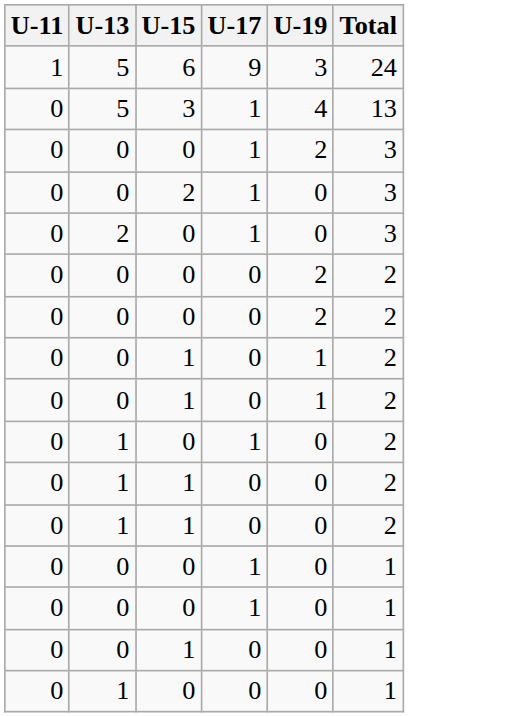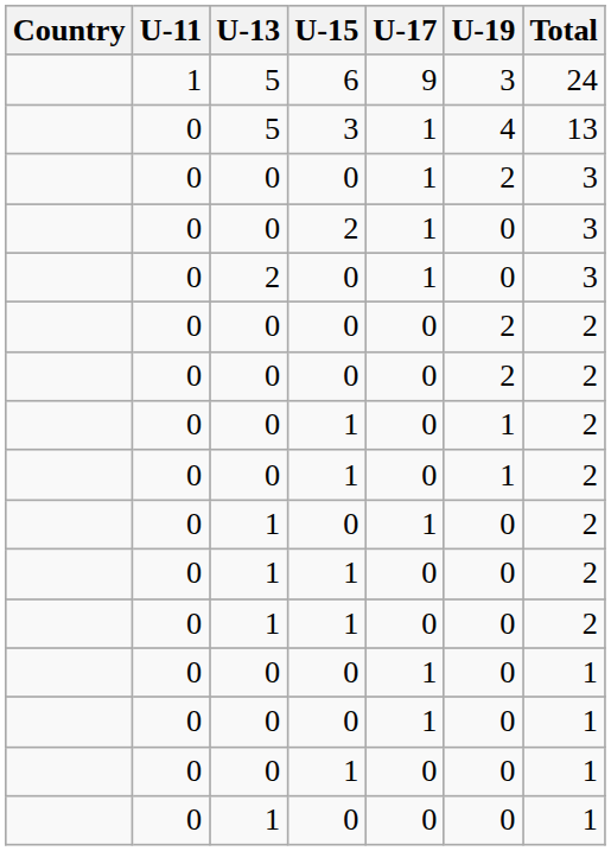+ column: Country
